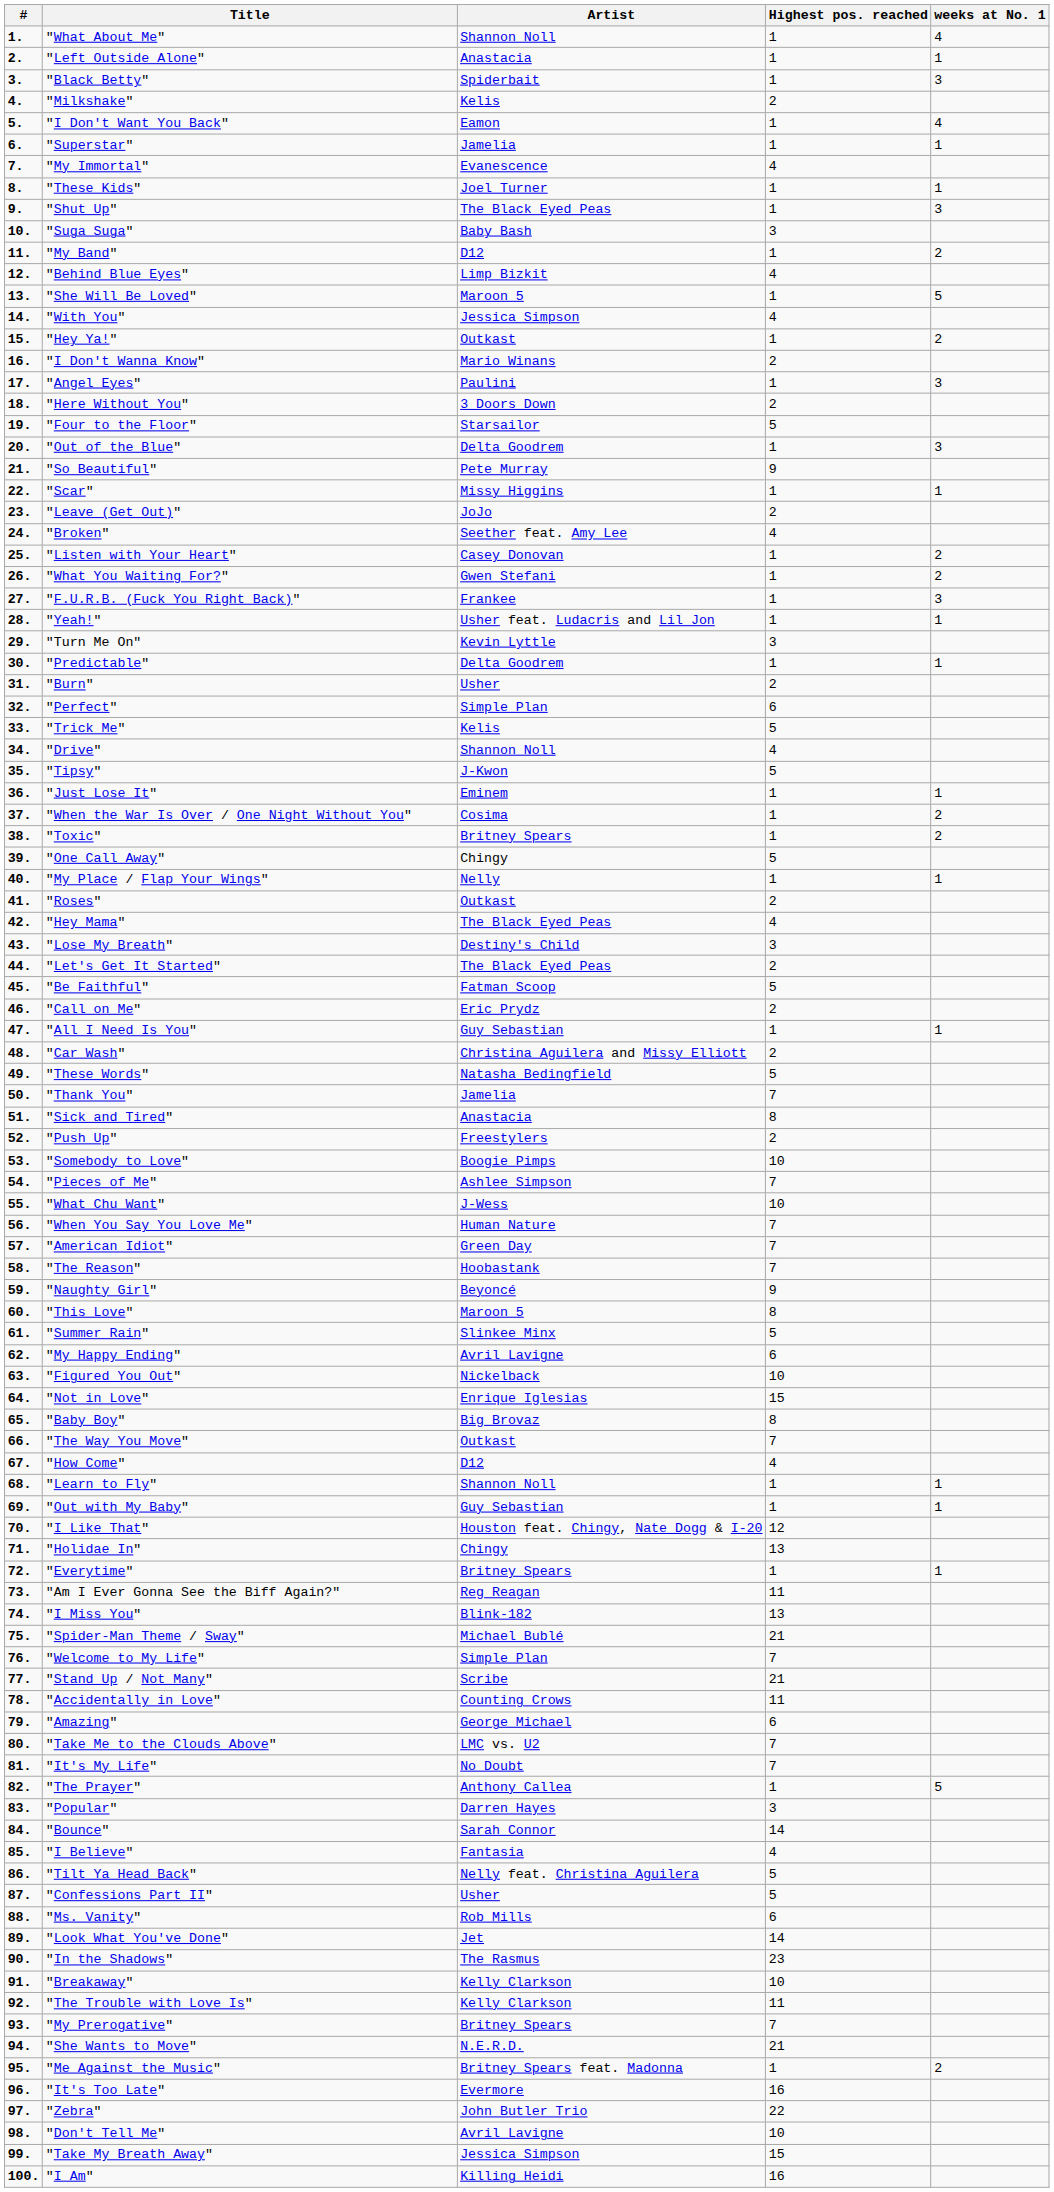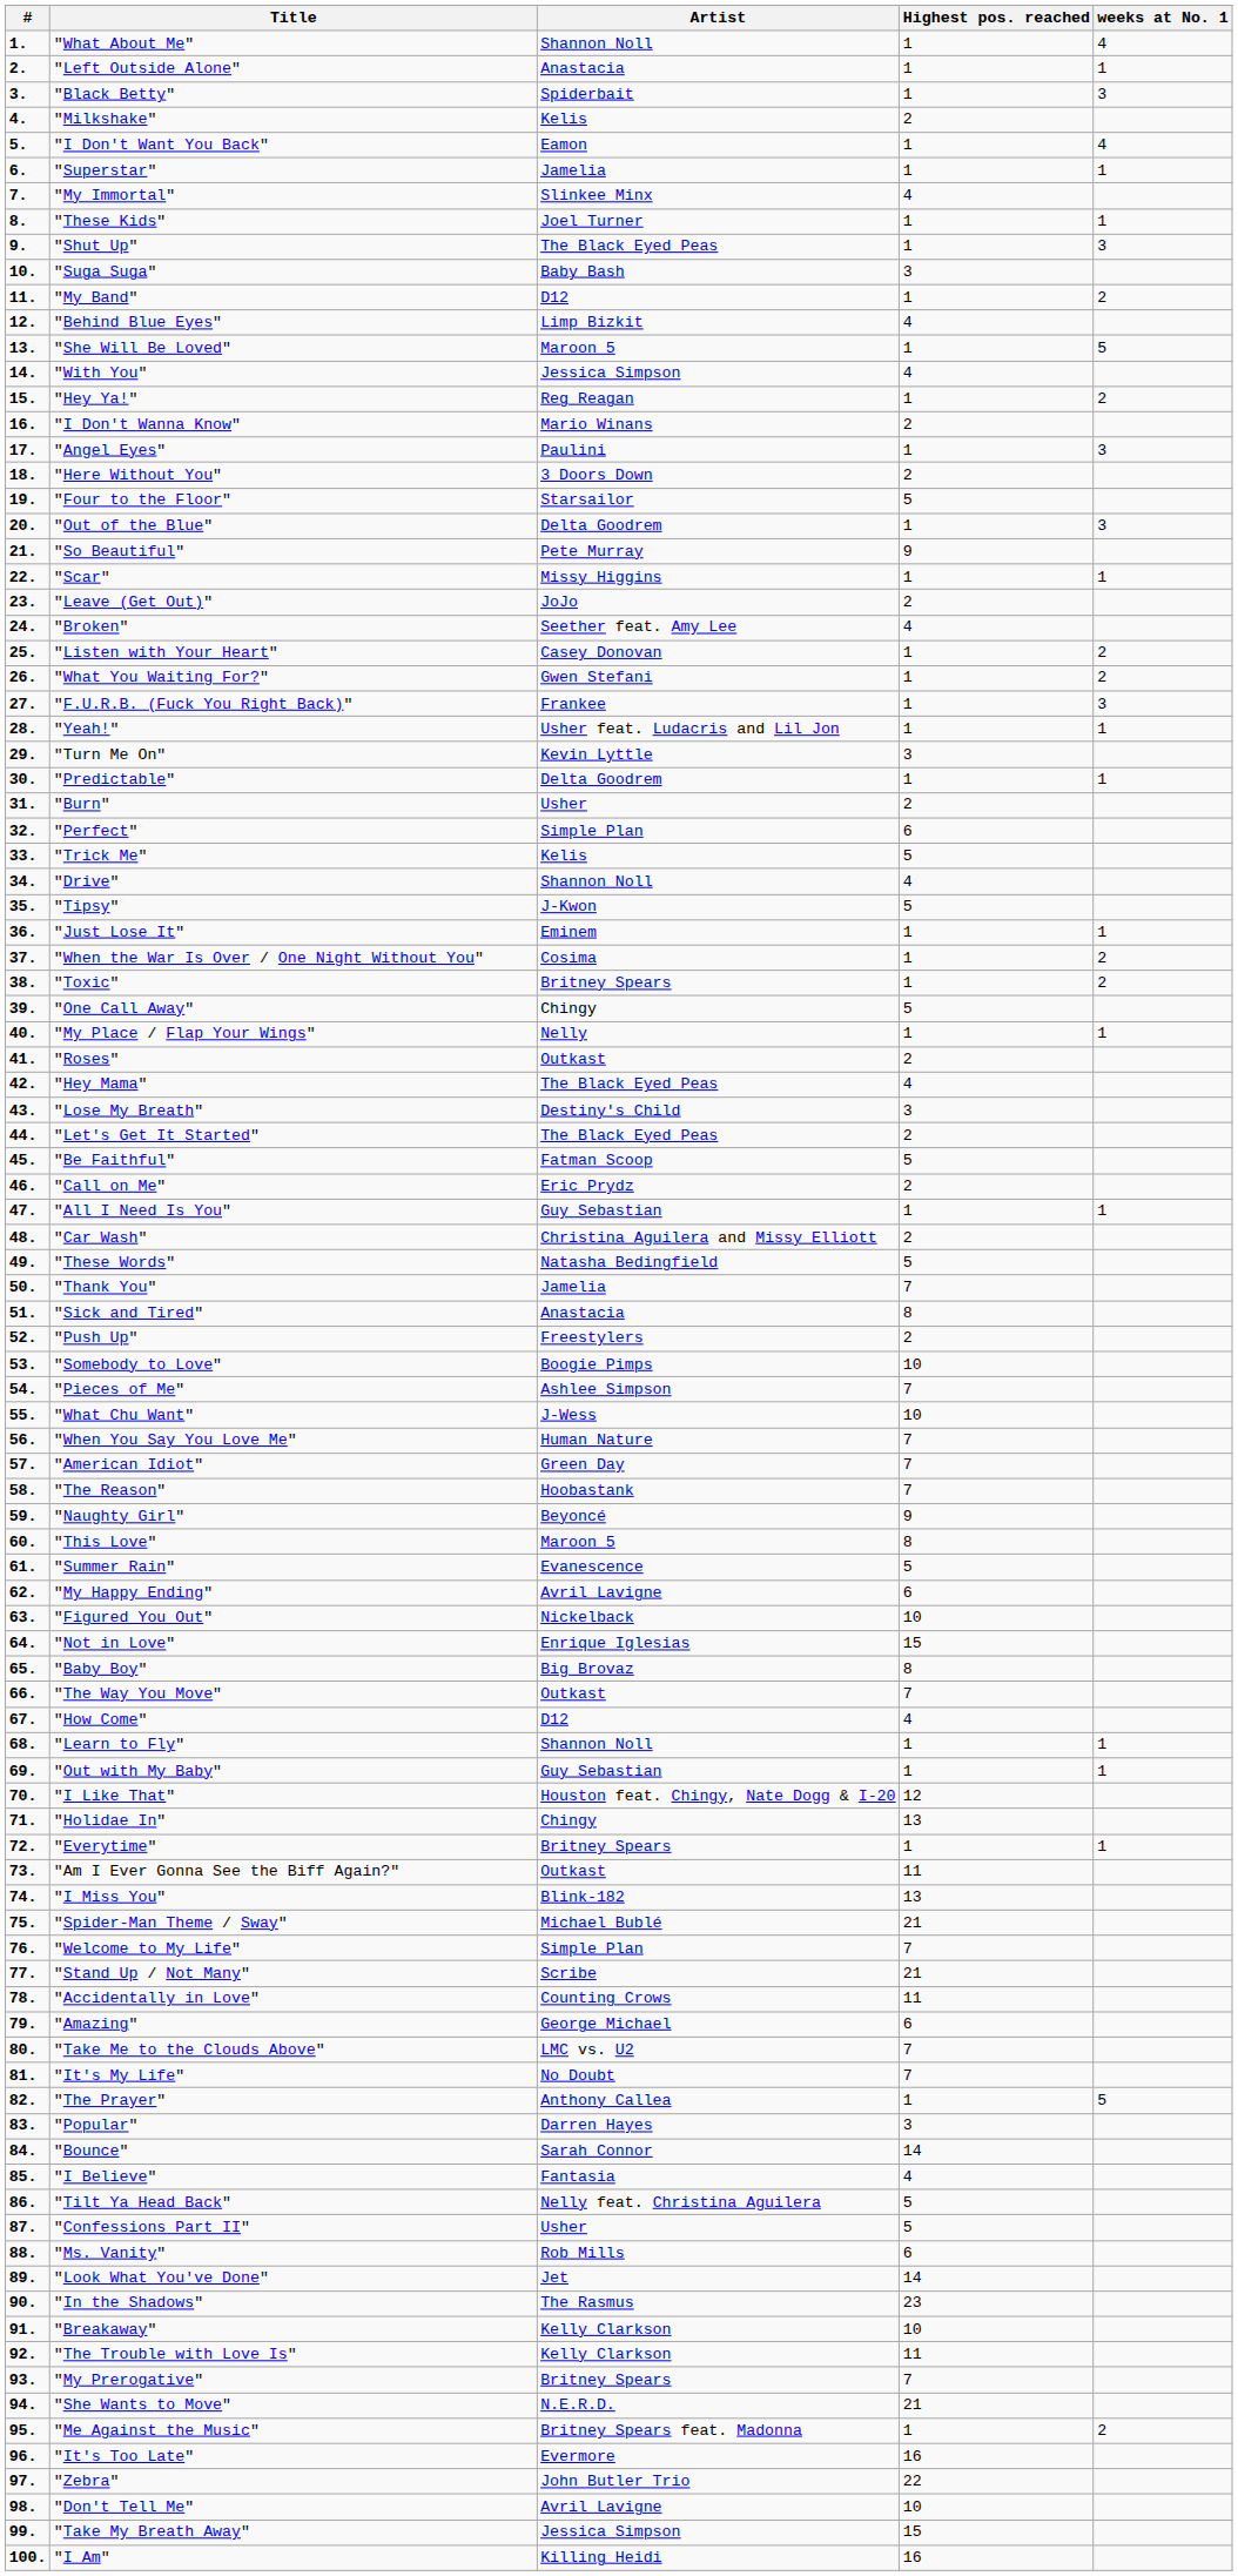"My Immortal" | Artist: Evanescence -> Slinkee Minx
"Hey Ya!" | Artist: Outkast -> Reg Reagan
"Summer Rain" | Artist: Slinkee Minx -> Evanescence
"Am I Ever Gonna See the Biff Again?" | Artist: Reg Reagan -> Outkast
